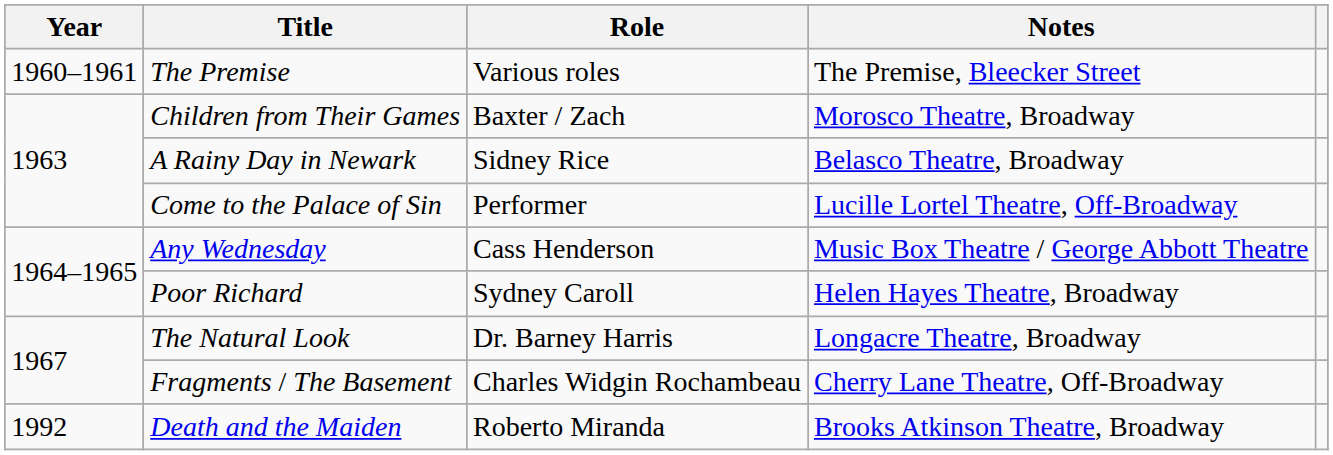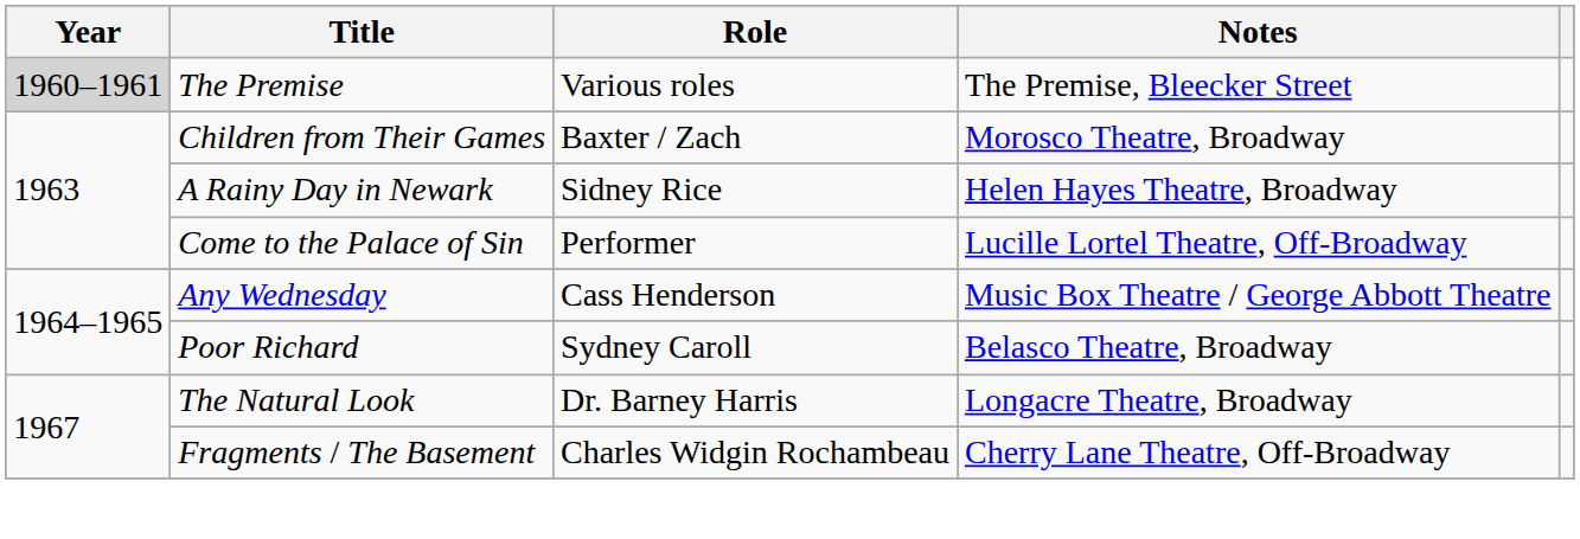The Premise | Year: no background -> lightgrey background
A Rainy Day in Newark | Notes: Belasco Theatre, Broadway -> Helen Hayes Theatre, Broadway
Poor Richard | Notes: Helen Hayes Theatre, Broadway -> Belasco Theatre, Broadway
- row: 1992 | Death and the Maiden | Roberto Miranda | Brooks Atkinson Theatre, Broadway
